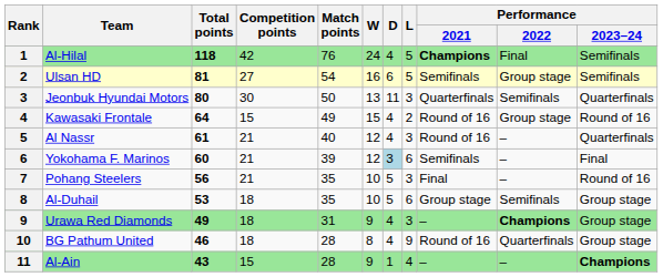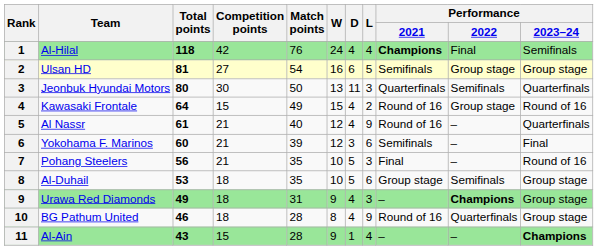Al-Hilal | L: 5 -> 4
Ulsan HD | Performance / 2023–24: Semifinals -> Group stage
Al Nassr | L: 3 -> 9
Yokohama F. Marinos | D: lightblue background -> no background
